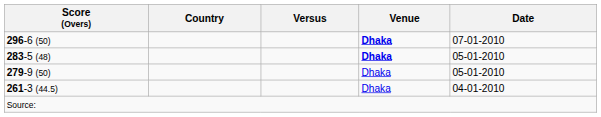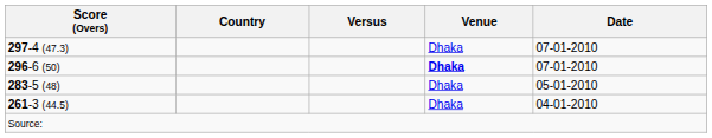+ row: 297-4 (47.3) | Dhaka | 07-01-2010
283-5 (48) | Venue: bold -> normal
- row: 279-9 (50) | Dhaka | 05-01-2010
